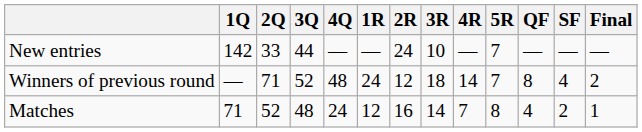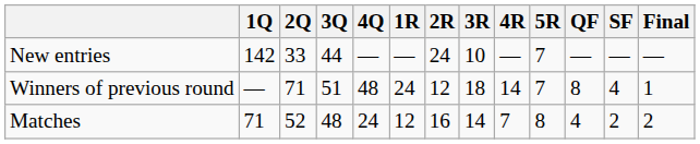Winners of previous round | 3Q: 52 -> 51
Winners of previous round | Final: 2 -> 1
Matches | Final: 1 -> 2
